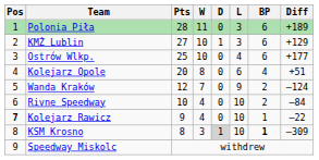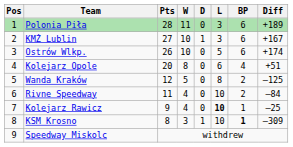KMŻ Lublin | Diff: +129 -> +167
Ostrów Wlkp. | Pts: 25 -> 26
Ostrów Wlkp. | L: 4 -> 5
Ostrów Wlkp. | Diff: +177 -> +174
Wanda Kraków | W: 7 -> 5
Wanda Kraków | L: 9 -> 8
Wanda Kraków | Diff: –124 -> –125
Rivne Speedway | Pts: 10 -> 11
Kolejarz Rawicz | Pos: bold -> normal
Kolejarz Rawicz | L: normal -> bold
Kolejarz Rawicz | Diff: –22 -> –25
KSM Krosno | D: lightgrey background -> no background
